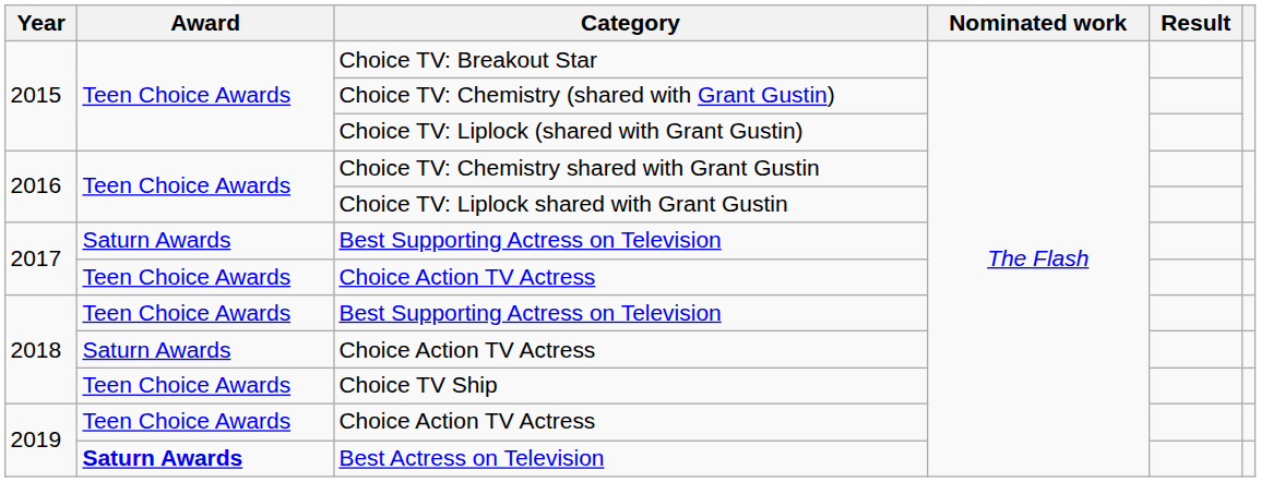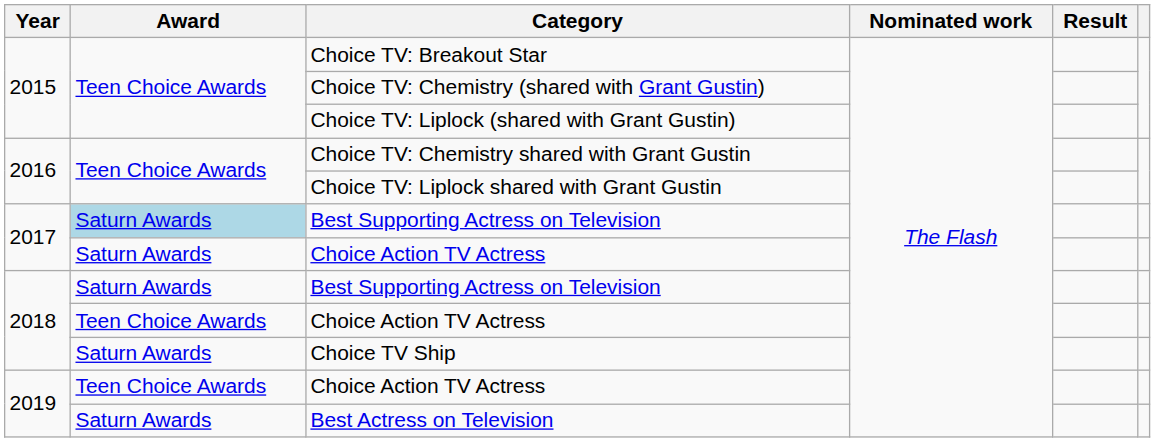2017 / Best Supporting Actress on Television | Award: no background -> lightblue background
2017 / Choice Action TV Actress | Award: Teen Choice Awards -> Saturn Awards
2018 / Best Supporting Actress on Television | Award: Teen Choice Awards -> Saturn Awards
2018 / Choice Action TV Actress | Award: Saturn Awards -> Teen Choice Awards
Choice TV Ship | Award: Teen Choice Awards -> Saturn Awards
Best Actress on Television | Award: bold -> normal
